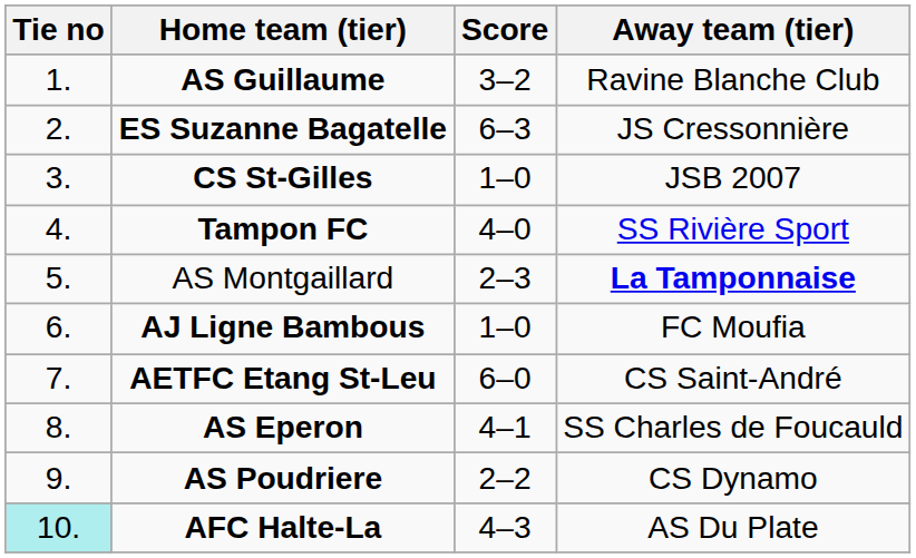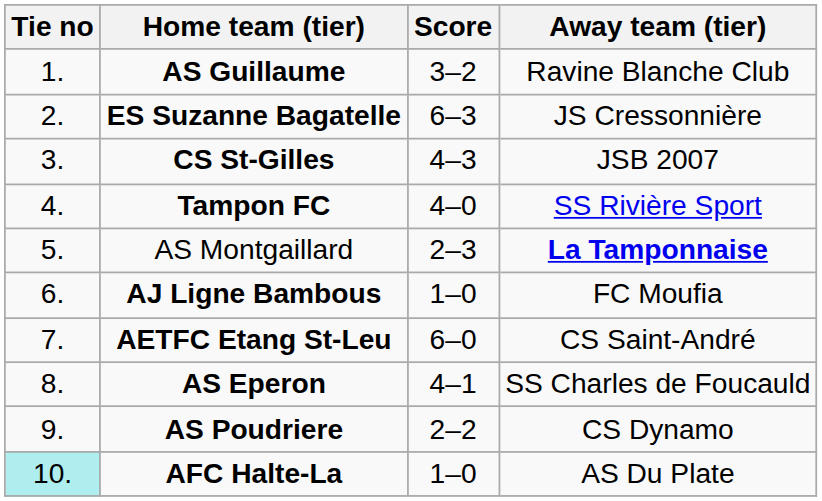CS St-Gilles | Score: 1–0 -> 4–3
AFC Halte-La | Score: 4–3 -> 1–0
